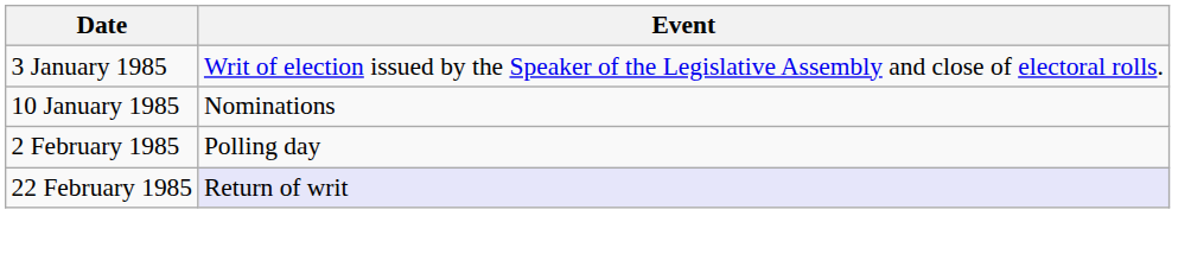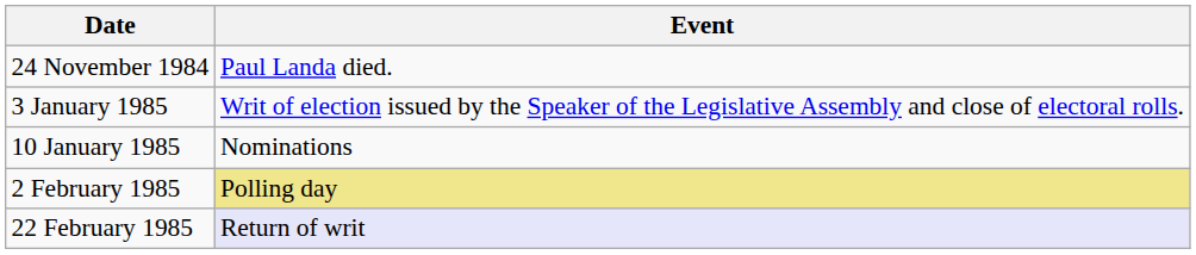+ row: 24 November 1984 | Paul Landa died.
2 February 1985 | Event: no background -> khaki background
